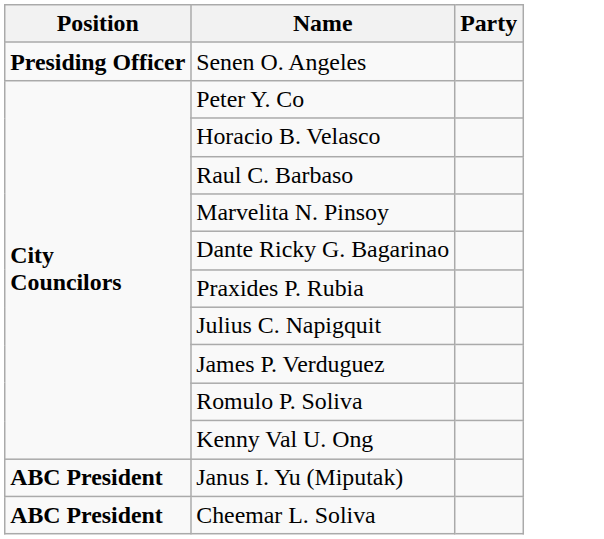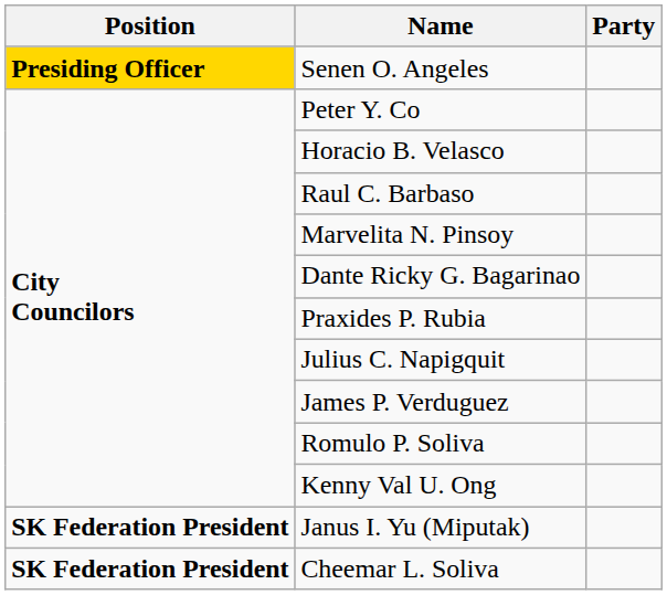Senen O. Angeles | Position: no background -> gold background
Janus I. Yu (Miputak) | Position: ABC President -> SK Federation President
Cheemar L. Soliva | Position: ABC President -> SK Federation President
